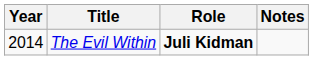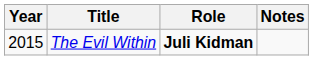The Evil Within | Year: 2014 -> 2015
